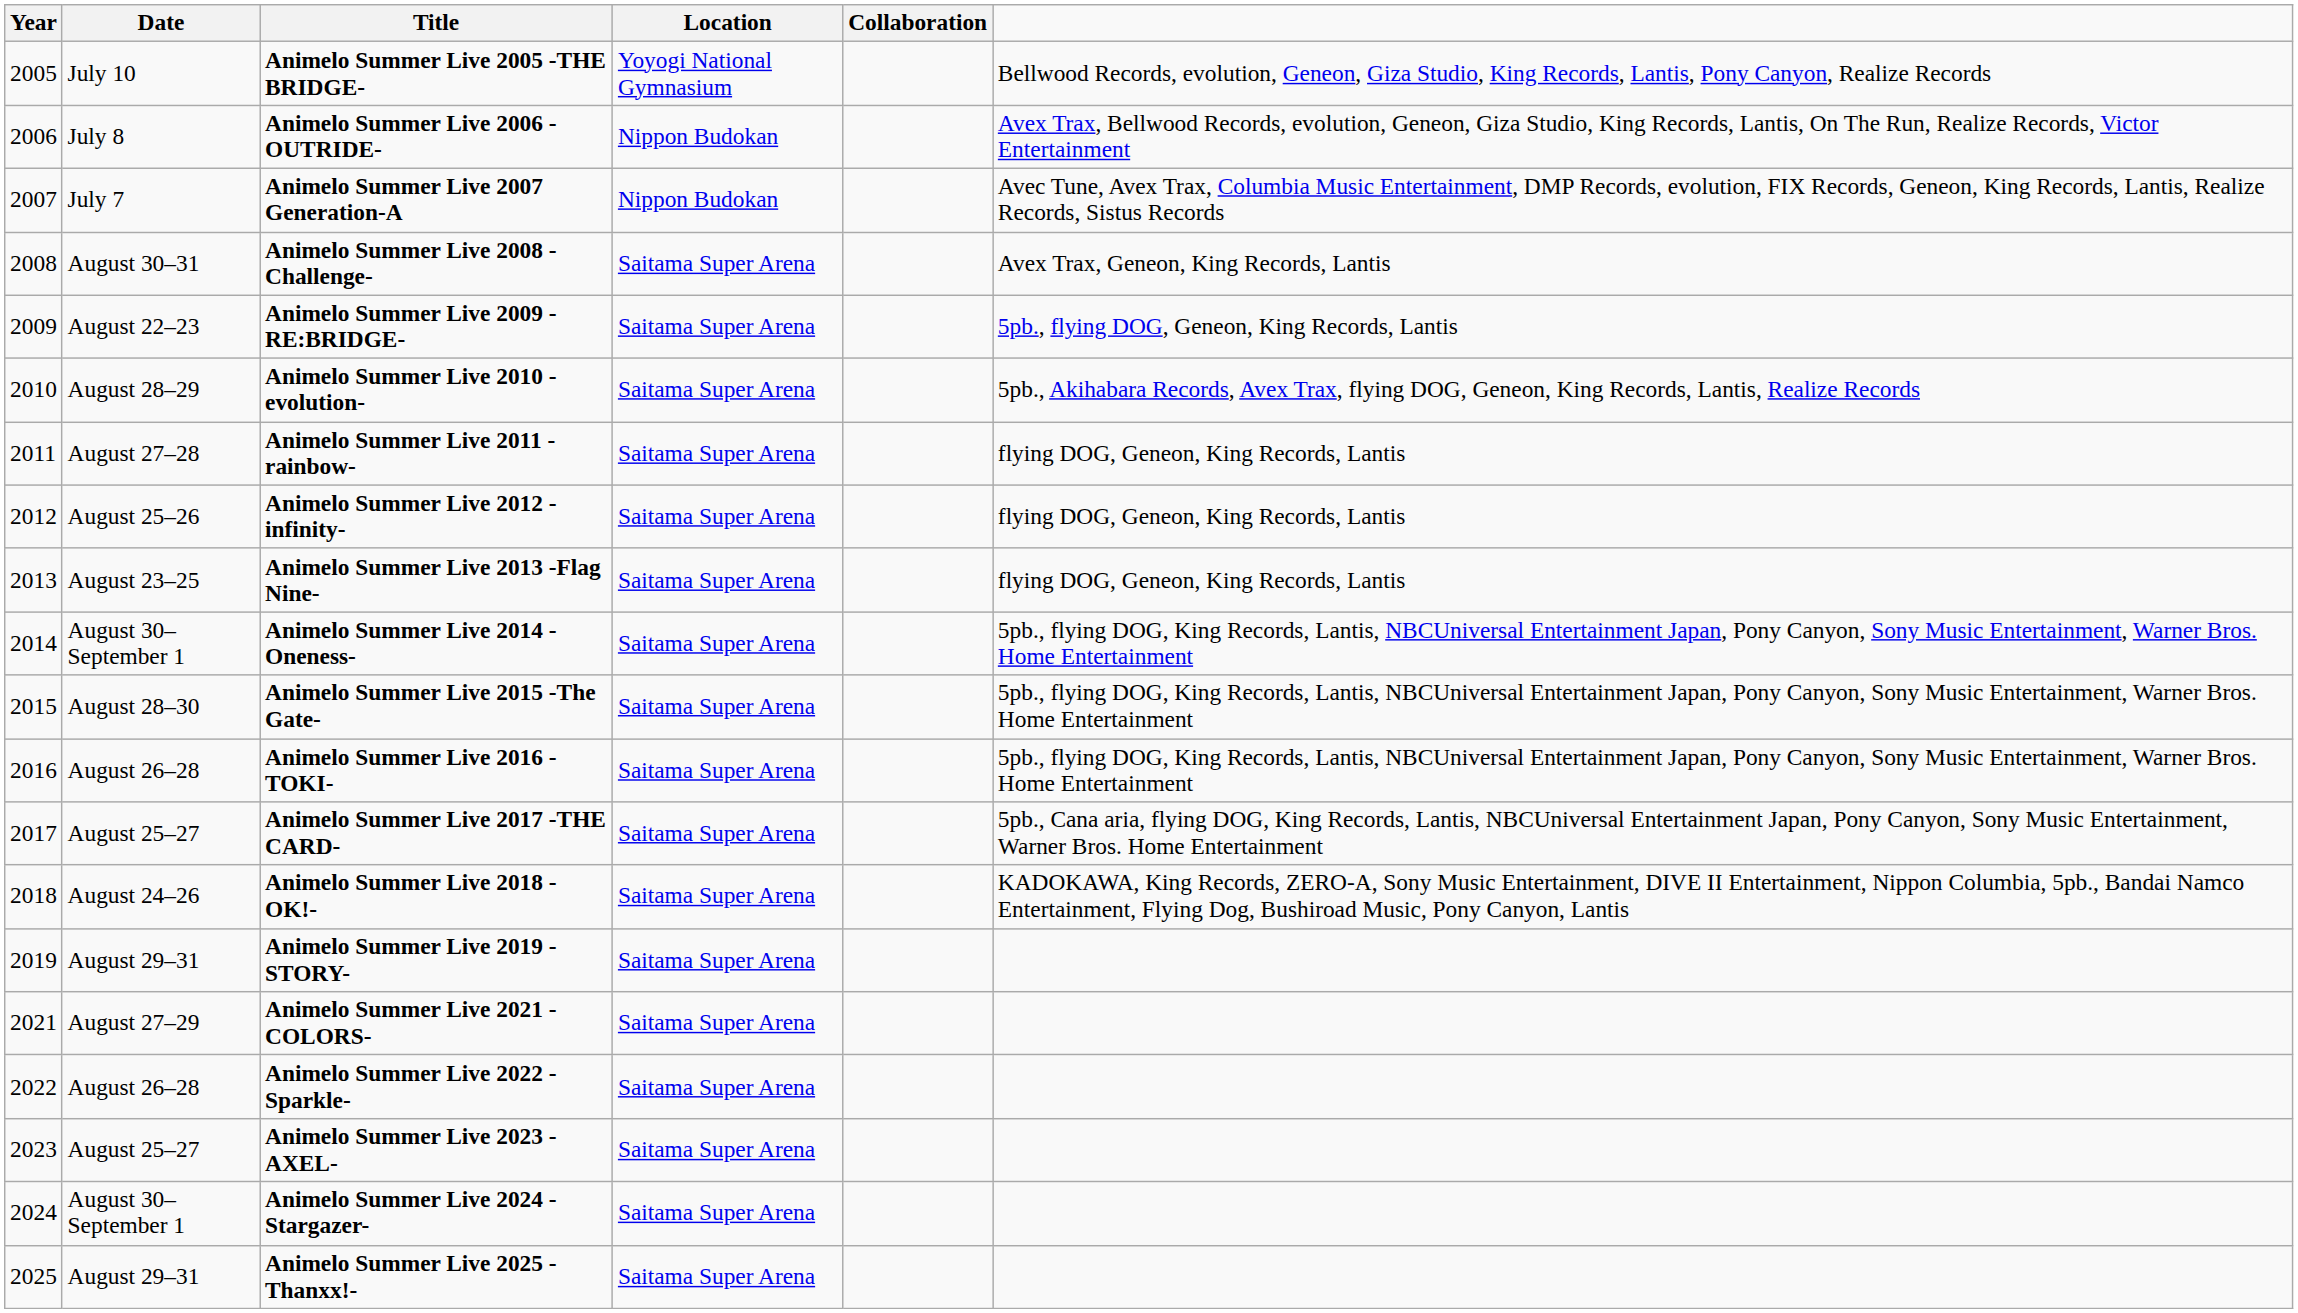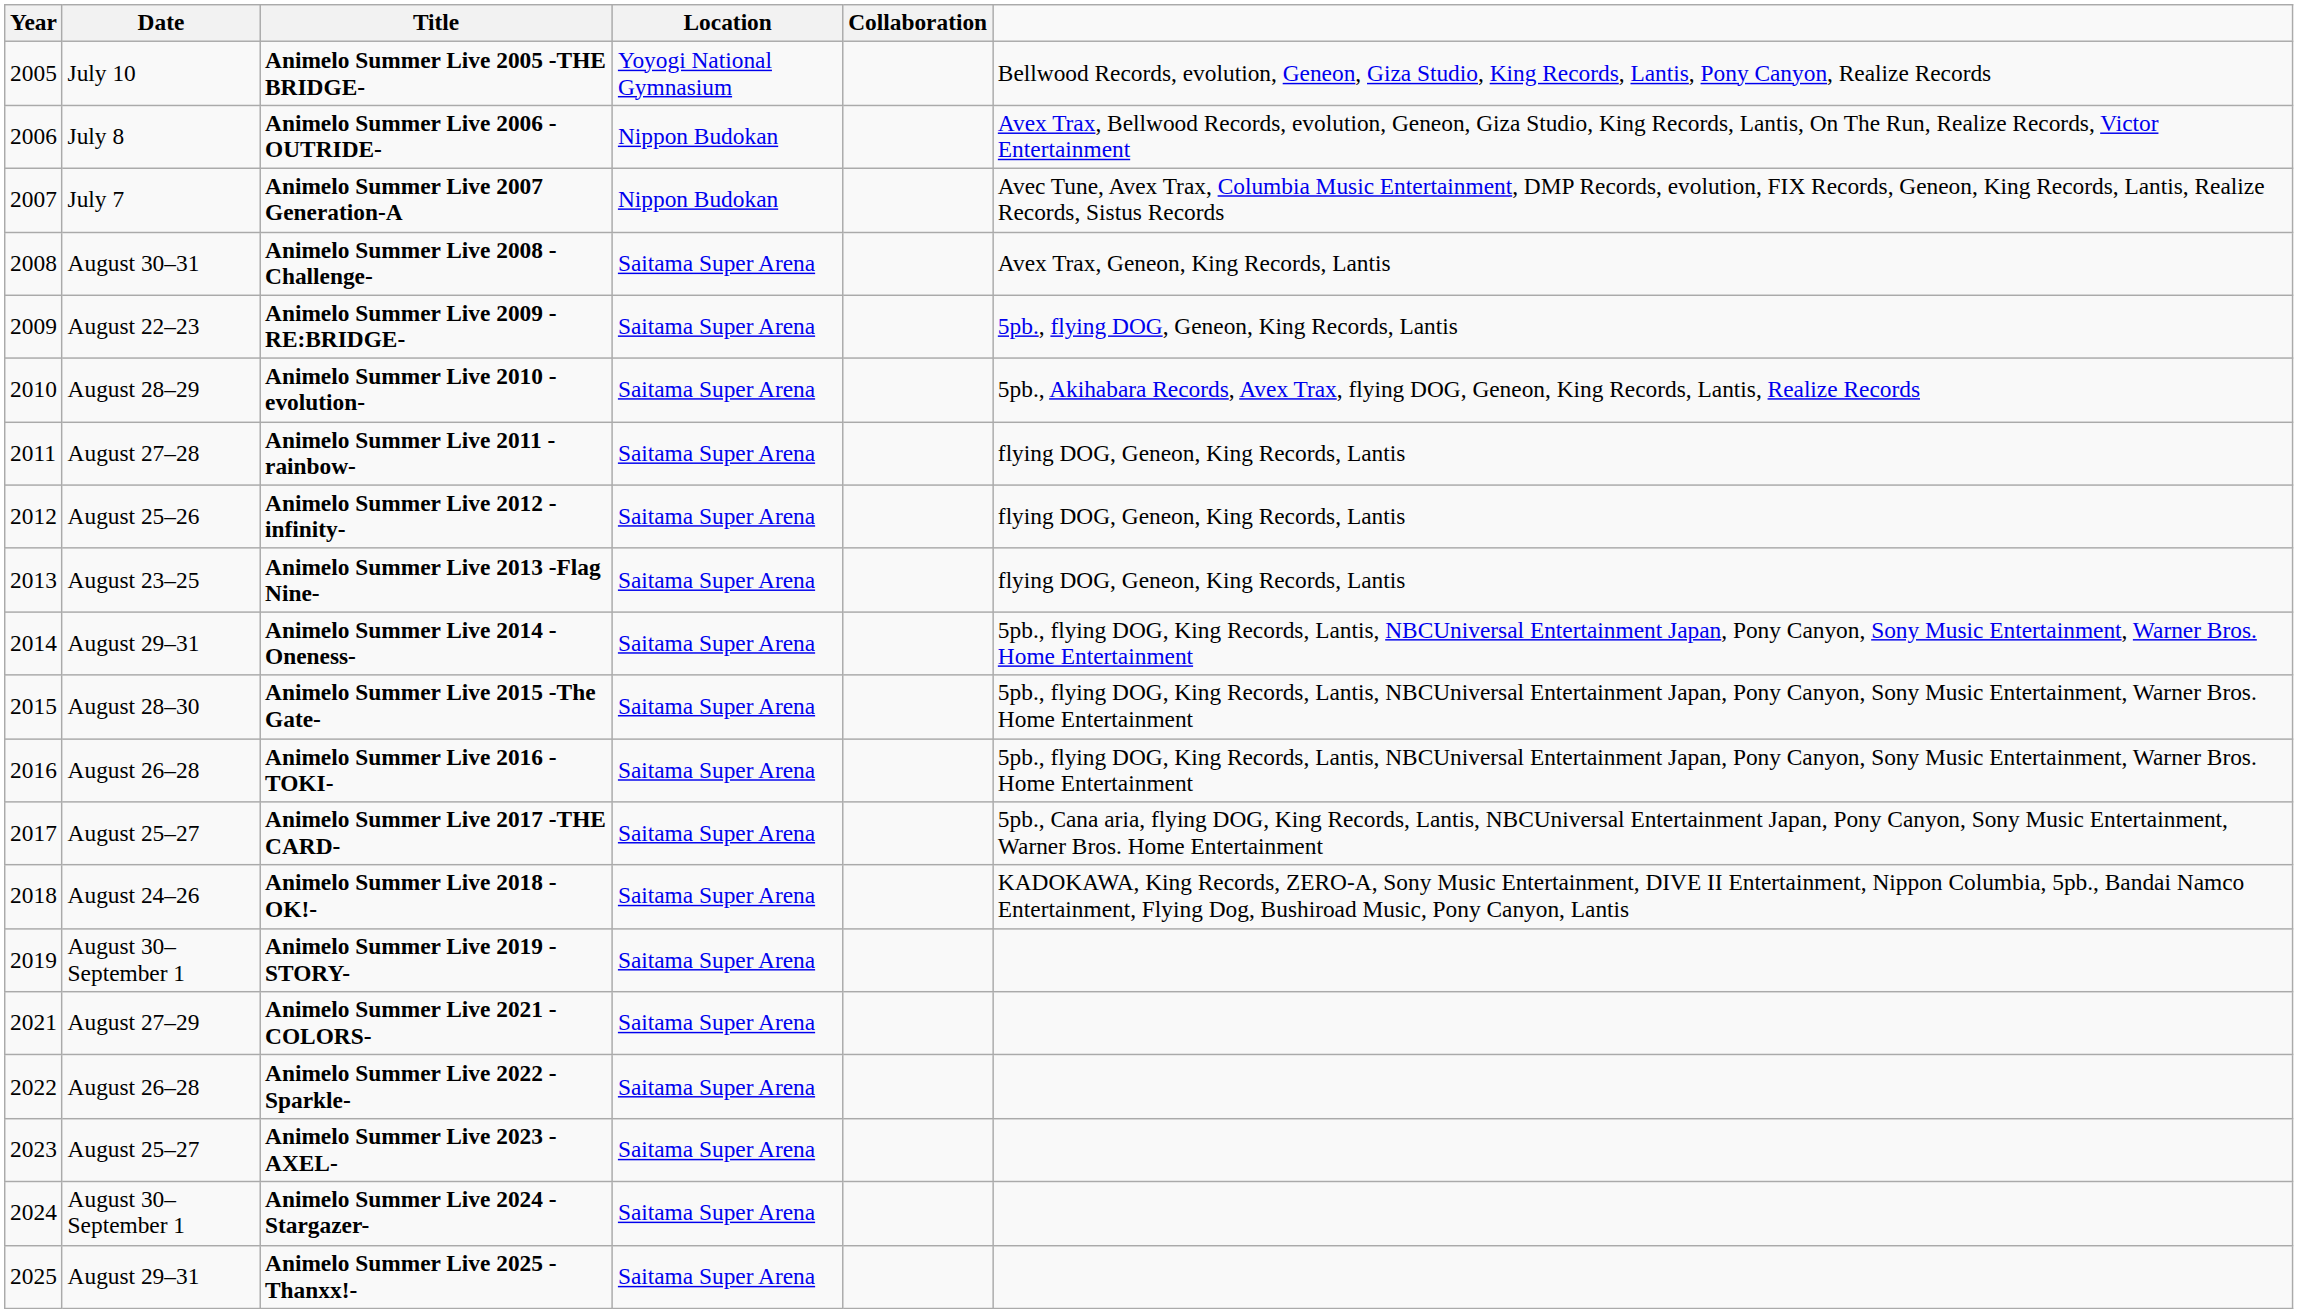Animelo Summer Live 2014 -Oneness- | Date: August 30–September 1 -> August 29–31
Animelo Summer Live 2019 -STORY- | Date: August 29–31 -> August 30–September 1
